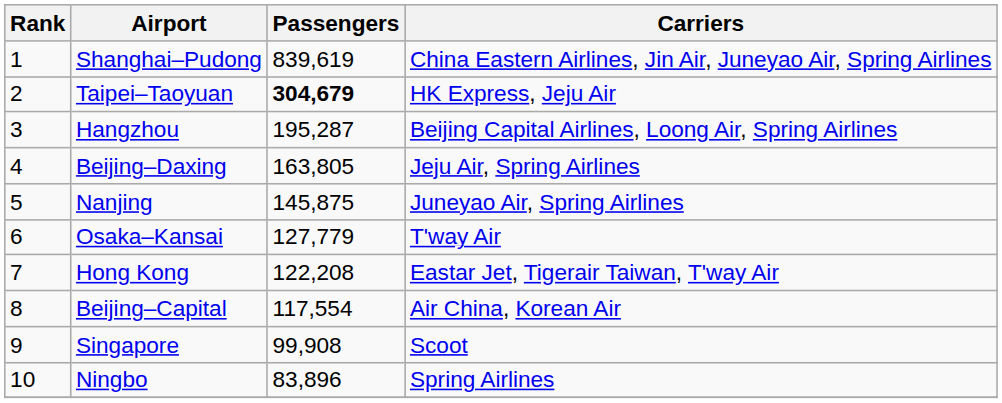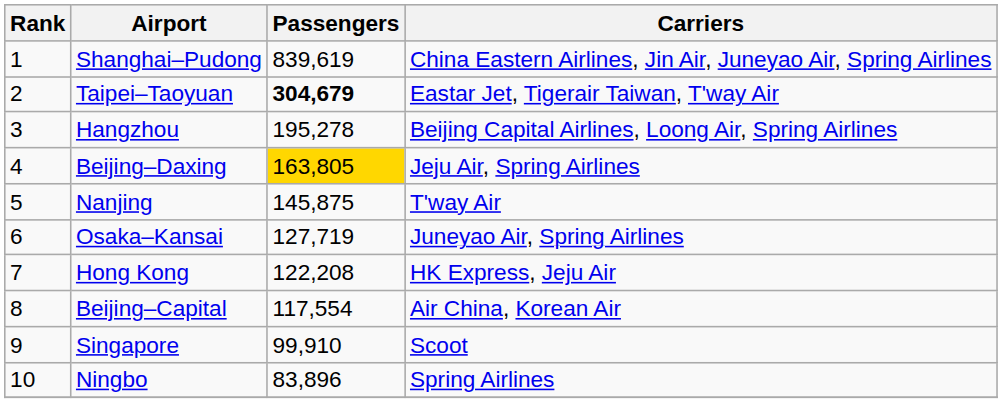Taipei–Taoyuan | Carriers: HK Express, Jeju Air -> Eastar Jet, Tigerair Taiwan, T'way Air
Hangzhou | Passengers: 195,287 -> 195,278
Beijing–Daxing | Passengers: no background -> gold background
Nanjing | Carriers: Juneyao Air, Spring Airlines -> T'way Air
Osaka–Kansai | Passengers: 127,779 -> 127,719
Osaka–Kansai | Carriers: T'way Air -> Juneyao Air, Spring Airlines
Hong Kong | Carriers: Eastar Jet, Tigerair Taiwan, T'way Air -> HK Express, Jeju Air
Singapore | Passengers: 99,908 -> 99,910
